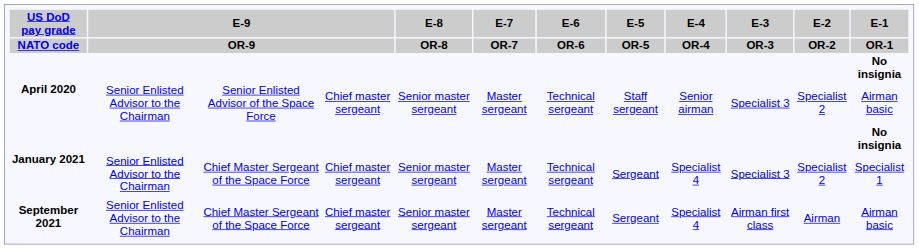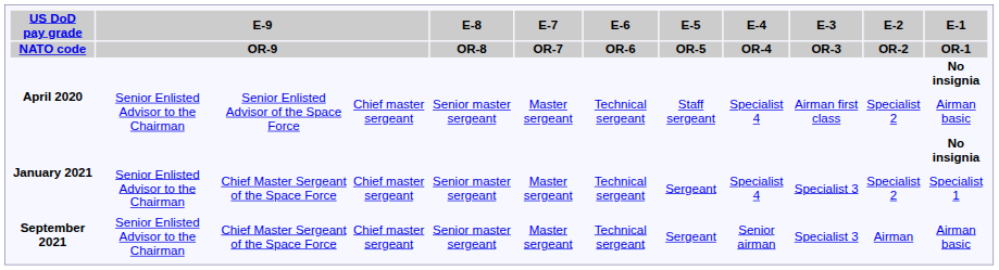April 2020 / Senior Enlisted Advisor of the Space Force | E-4 / OR-4: Senior airman -> Specialist 4
April 2020 / Senior Enlisted Advisor of the Space Force | E-3 / OR-3: Specialist 3 -> Airman first class
September 2021 / Chief Master Sergeant of the Space Force | E-4 / OR-4: Specialist 4 -> Senior airman
September 2021 / Chief Master Sergeant of the Space Force | E-3 / OR-3: Airman first class -> Specialist 3
